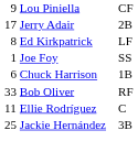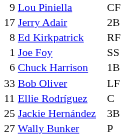Ed Kirkpatrick | column 3: LF -> RF
Bob Oliver | column 3: RF -> LF
+ row: 27 | Wally Bunker | P
